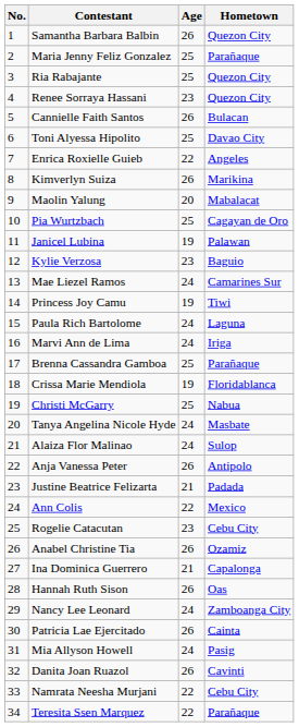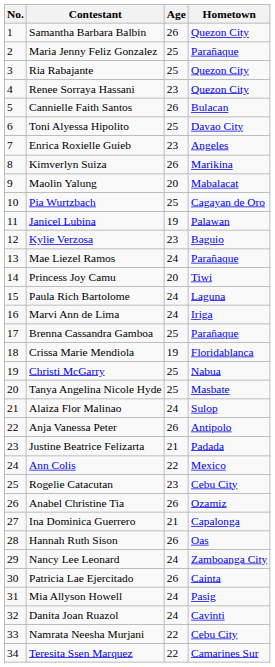Enrica Roxielle Guieb | Age: 22 -> 23
Mae Liezel Ramos | Hometown: Camarines Sur -> Parañaque
Princess Joy Camu | Age: 19 -> 20
Tanya Angelina Nicole Hyde | Age: 24 -> 25
Danita Joan Ruazol | Age: 26 -> 24
Teresita Ssen Marquez | Hometown: Parañaque -> Camarines Sur
